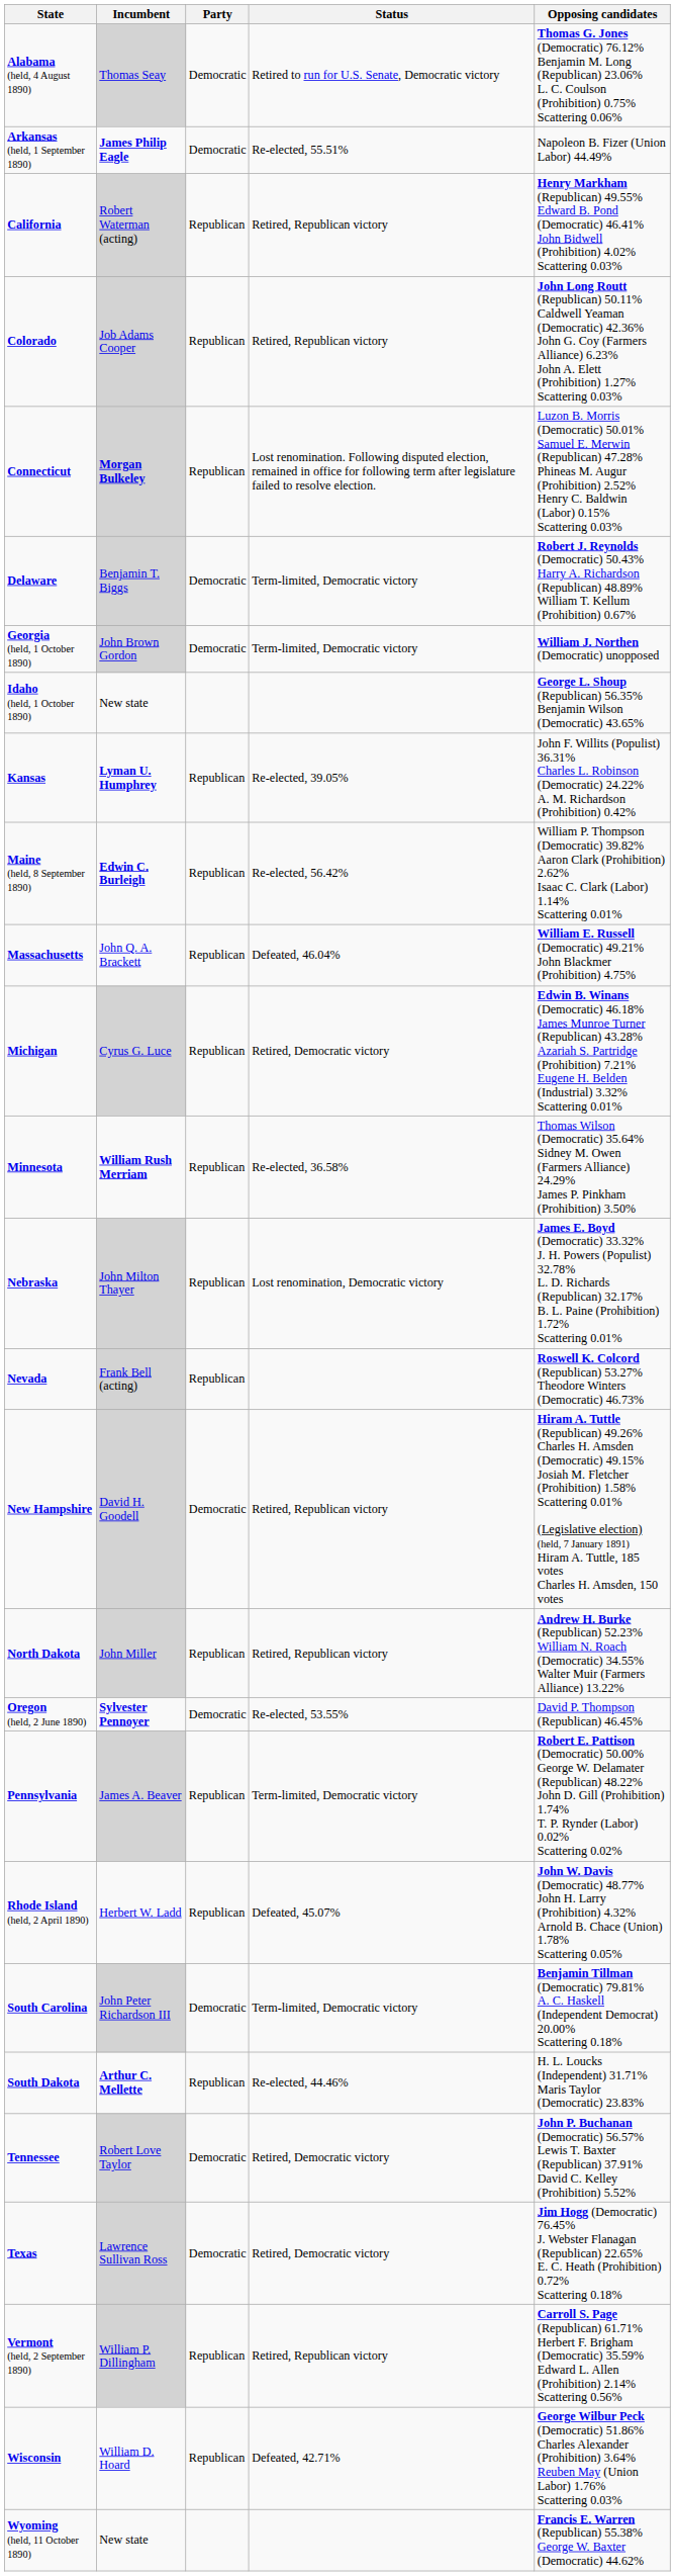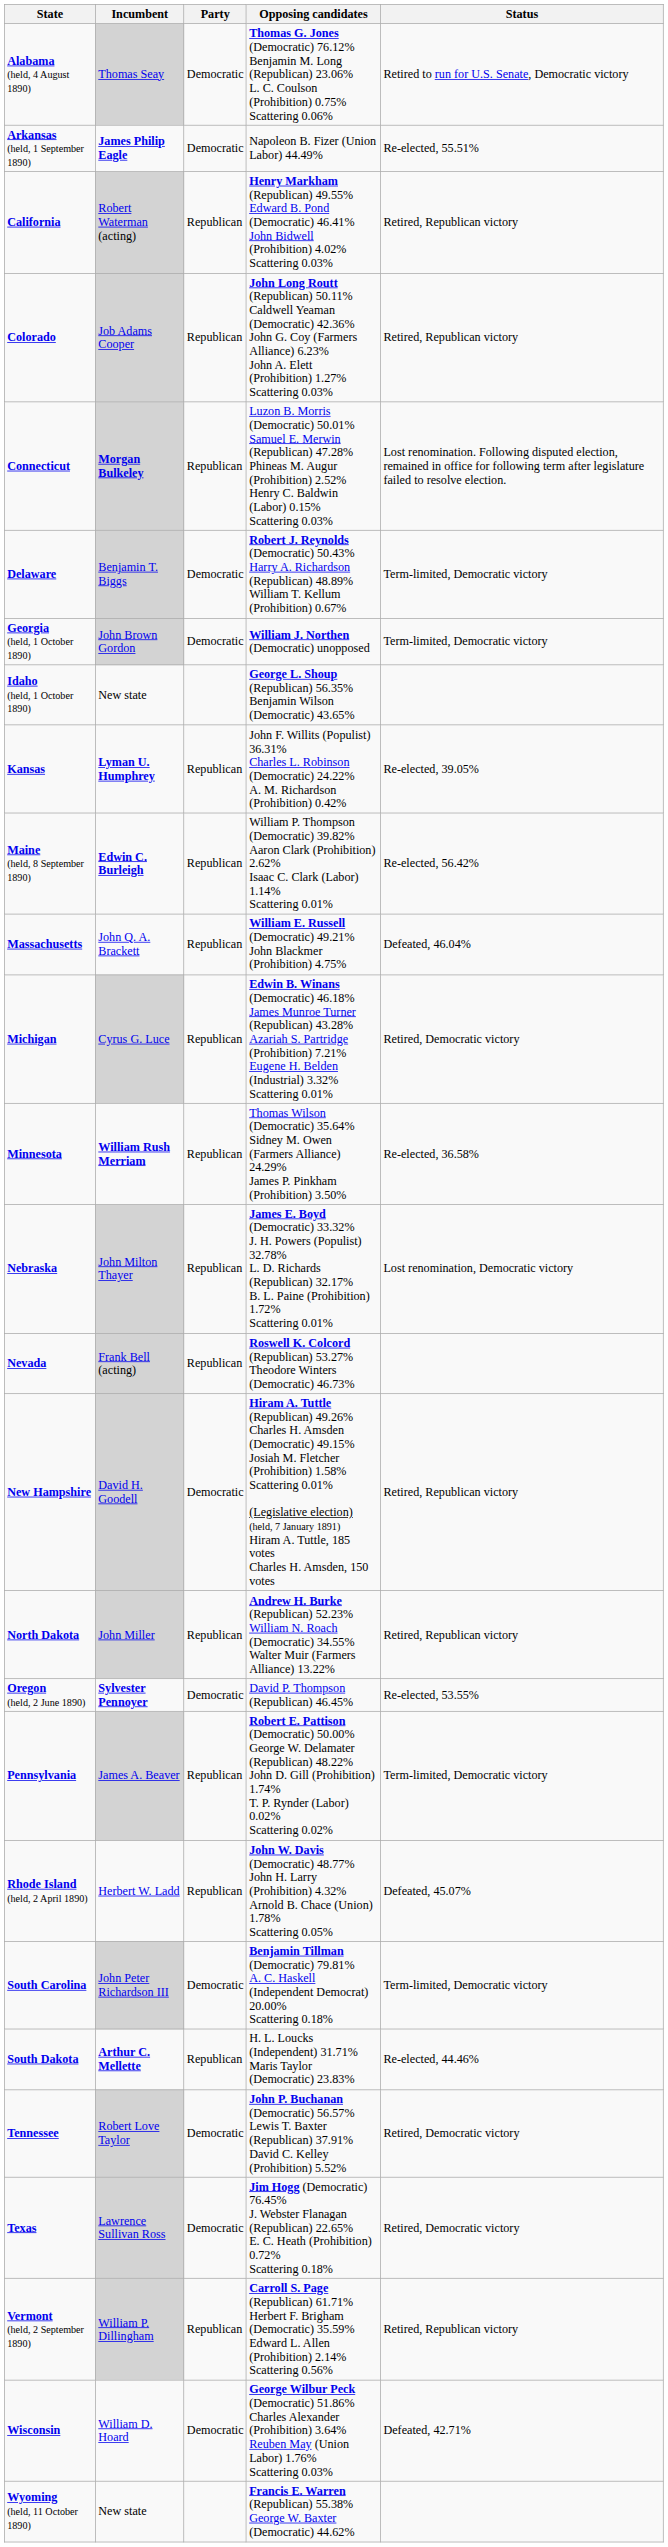columns swapped: Status <-> Opposing candidates
Wisconsin | Party: Republican -> Democratic
